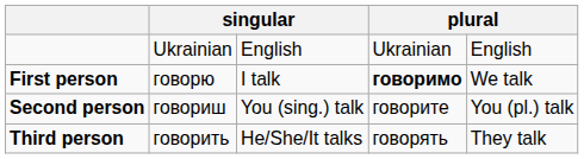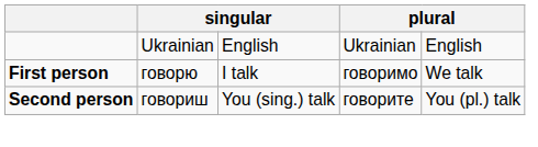First person | column 4: bold -> normal
- row: Third person | говорить | He/She/It talks | говорять | They talk
